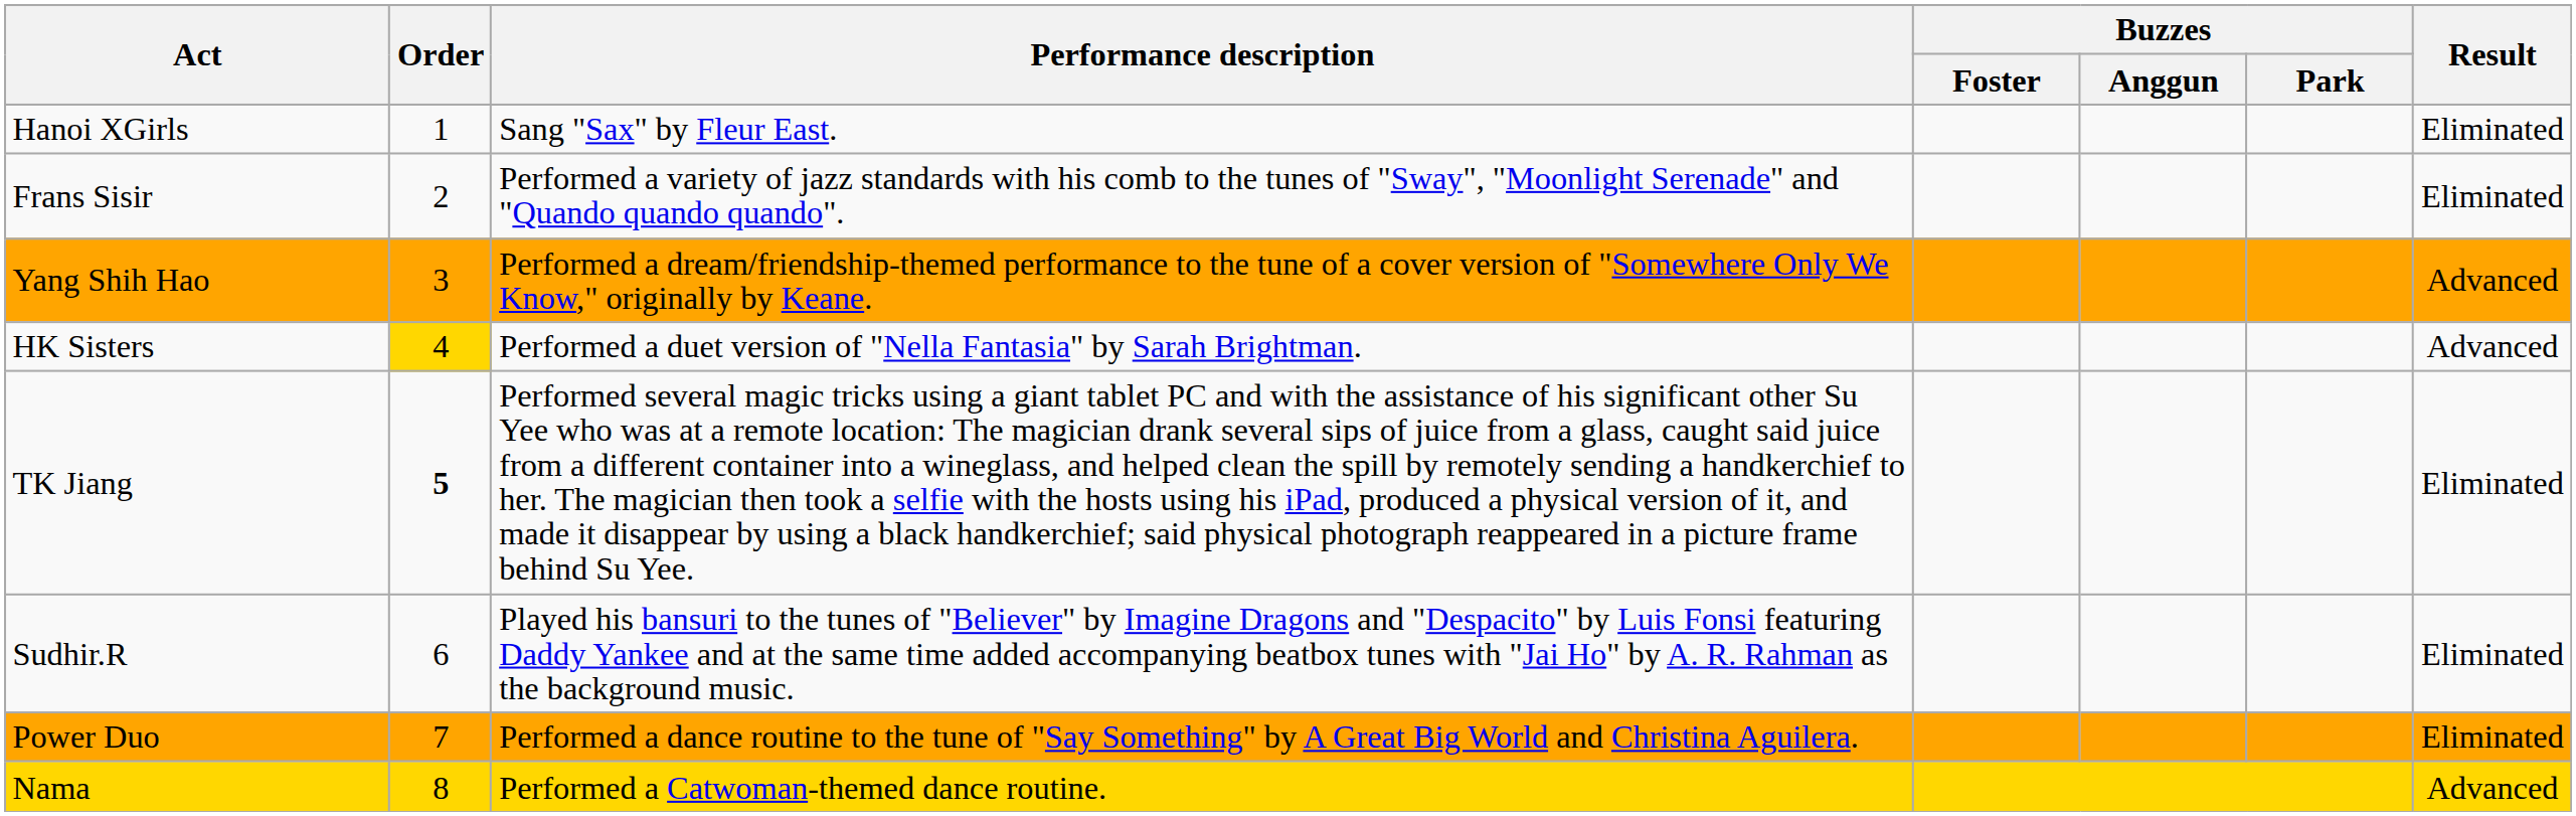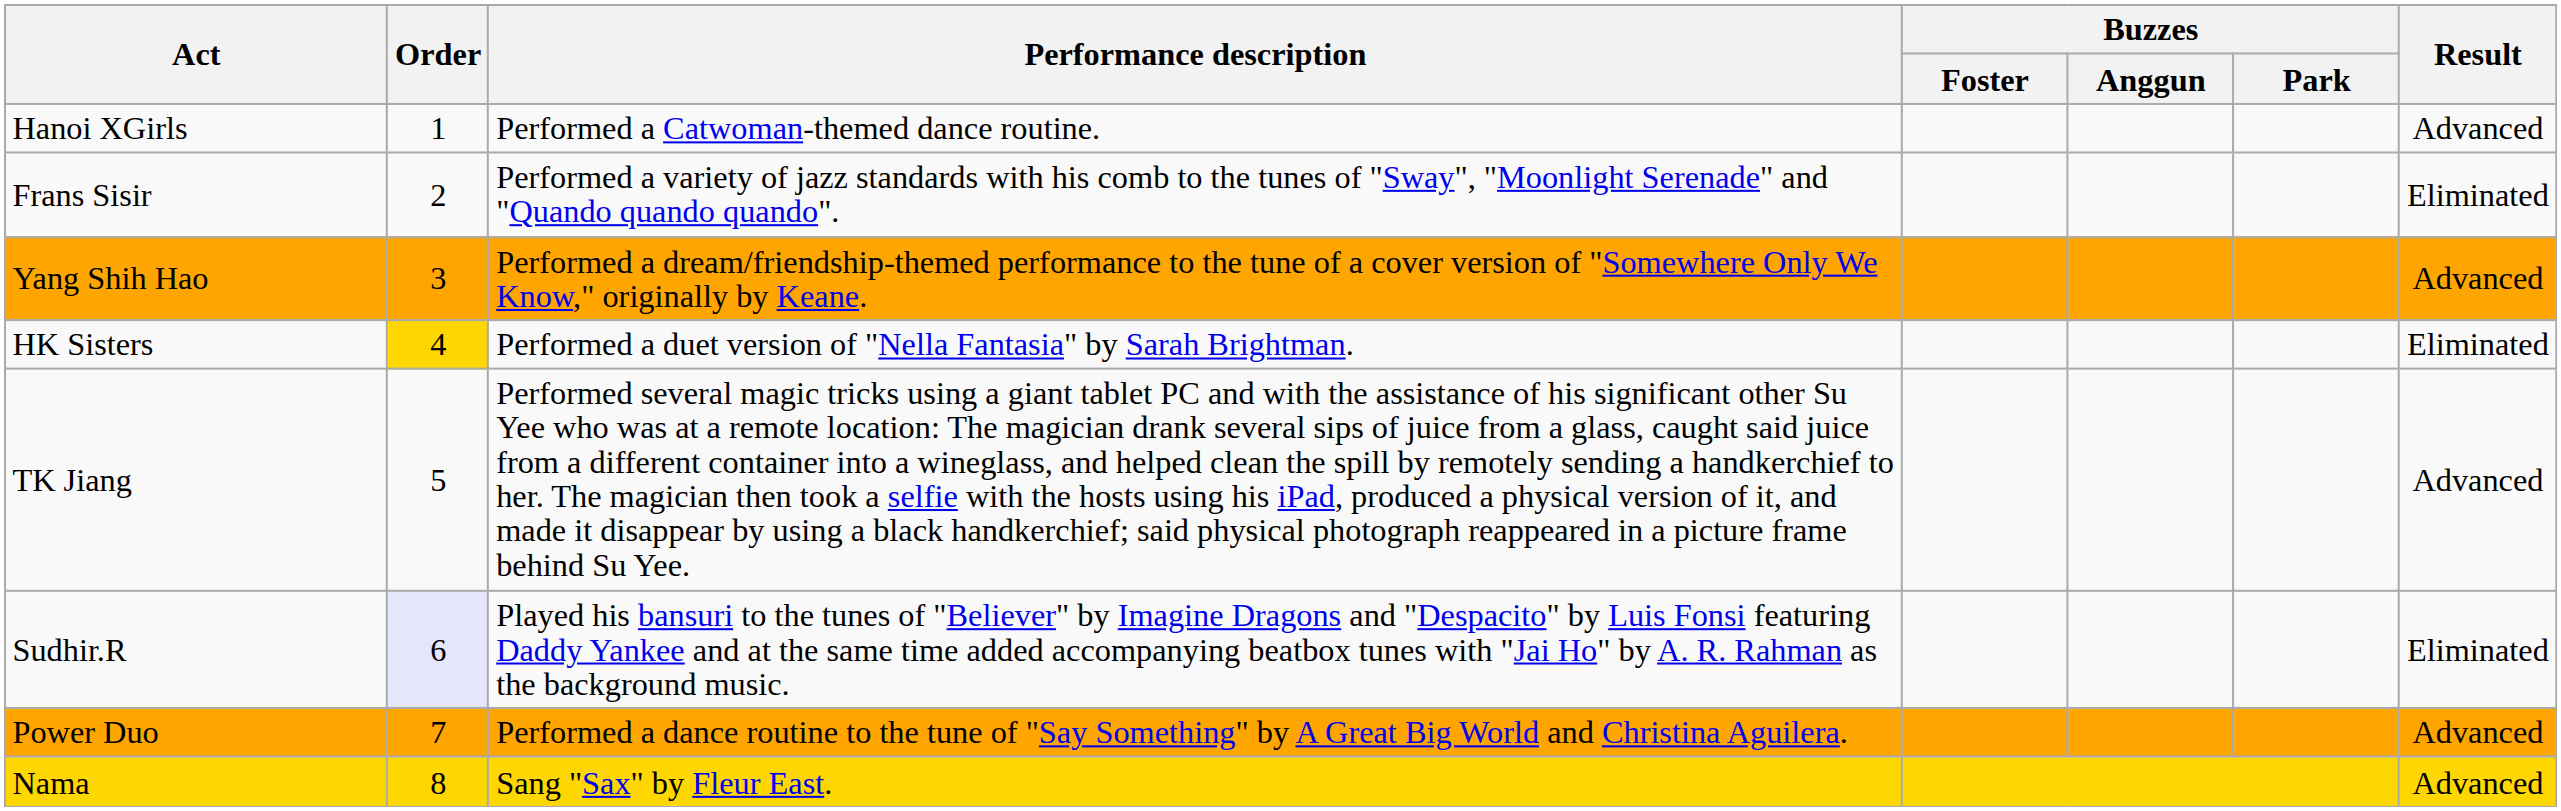Hanoi XGirls | Performance description: Sang "Sax" by Fleur East. -> Performed a Catwoman-themed dance routine.
Hanoi XGirls | Result: Eliminated -> Advanced
HK Sisters | Result: Advanced -> Eliminated
TK Jiang | Order: bold -> normal
TK Jiang | Result: Eliminated -> Advanced
Sudhir.R | Order: no background -> lavender background
Power Duo | Result: Eliminated -> Advanced
Nama | Performance description: Performed a Catwoman-themed dance routine. -> Sang "Sax" by Fleur East.
